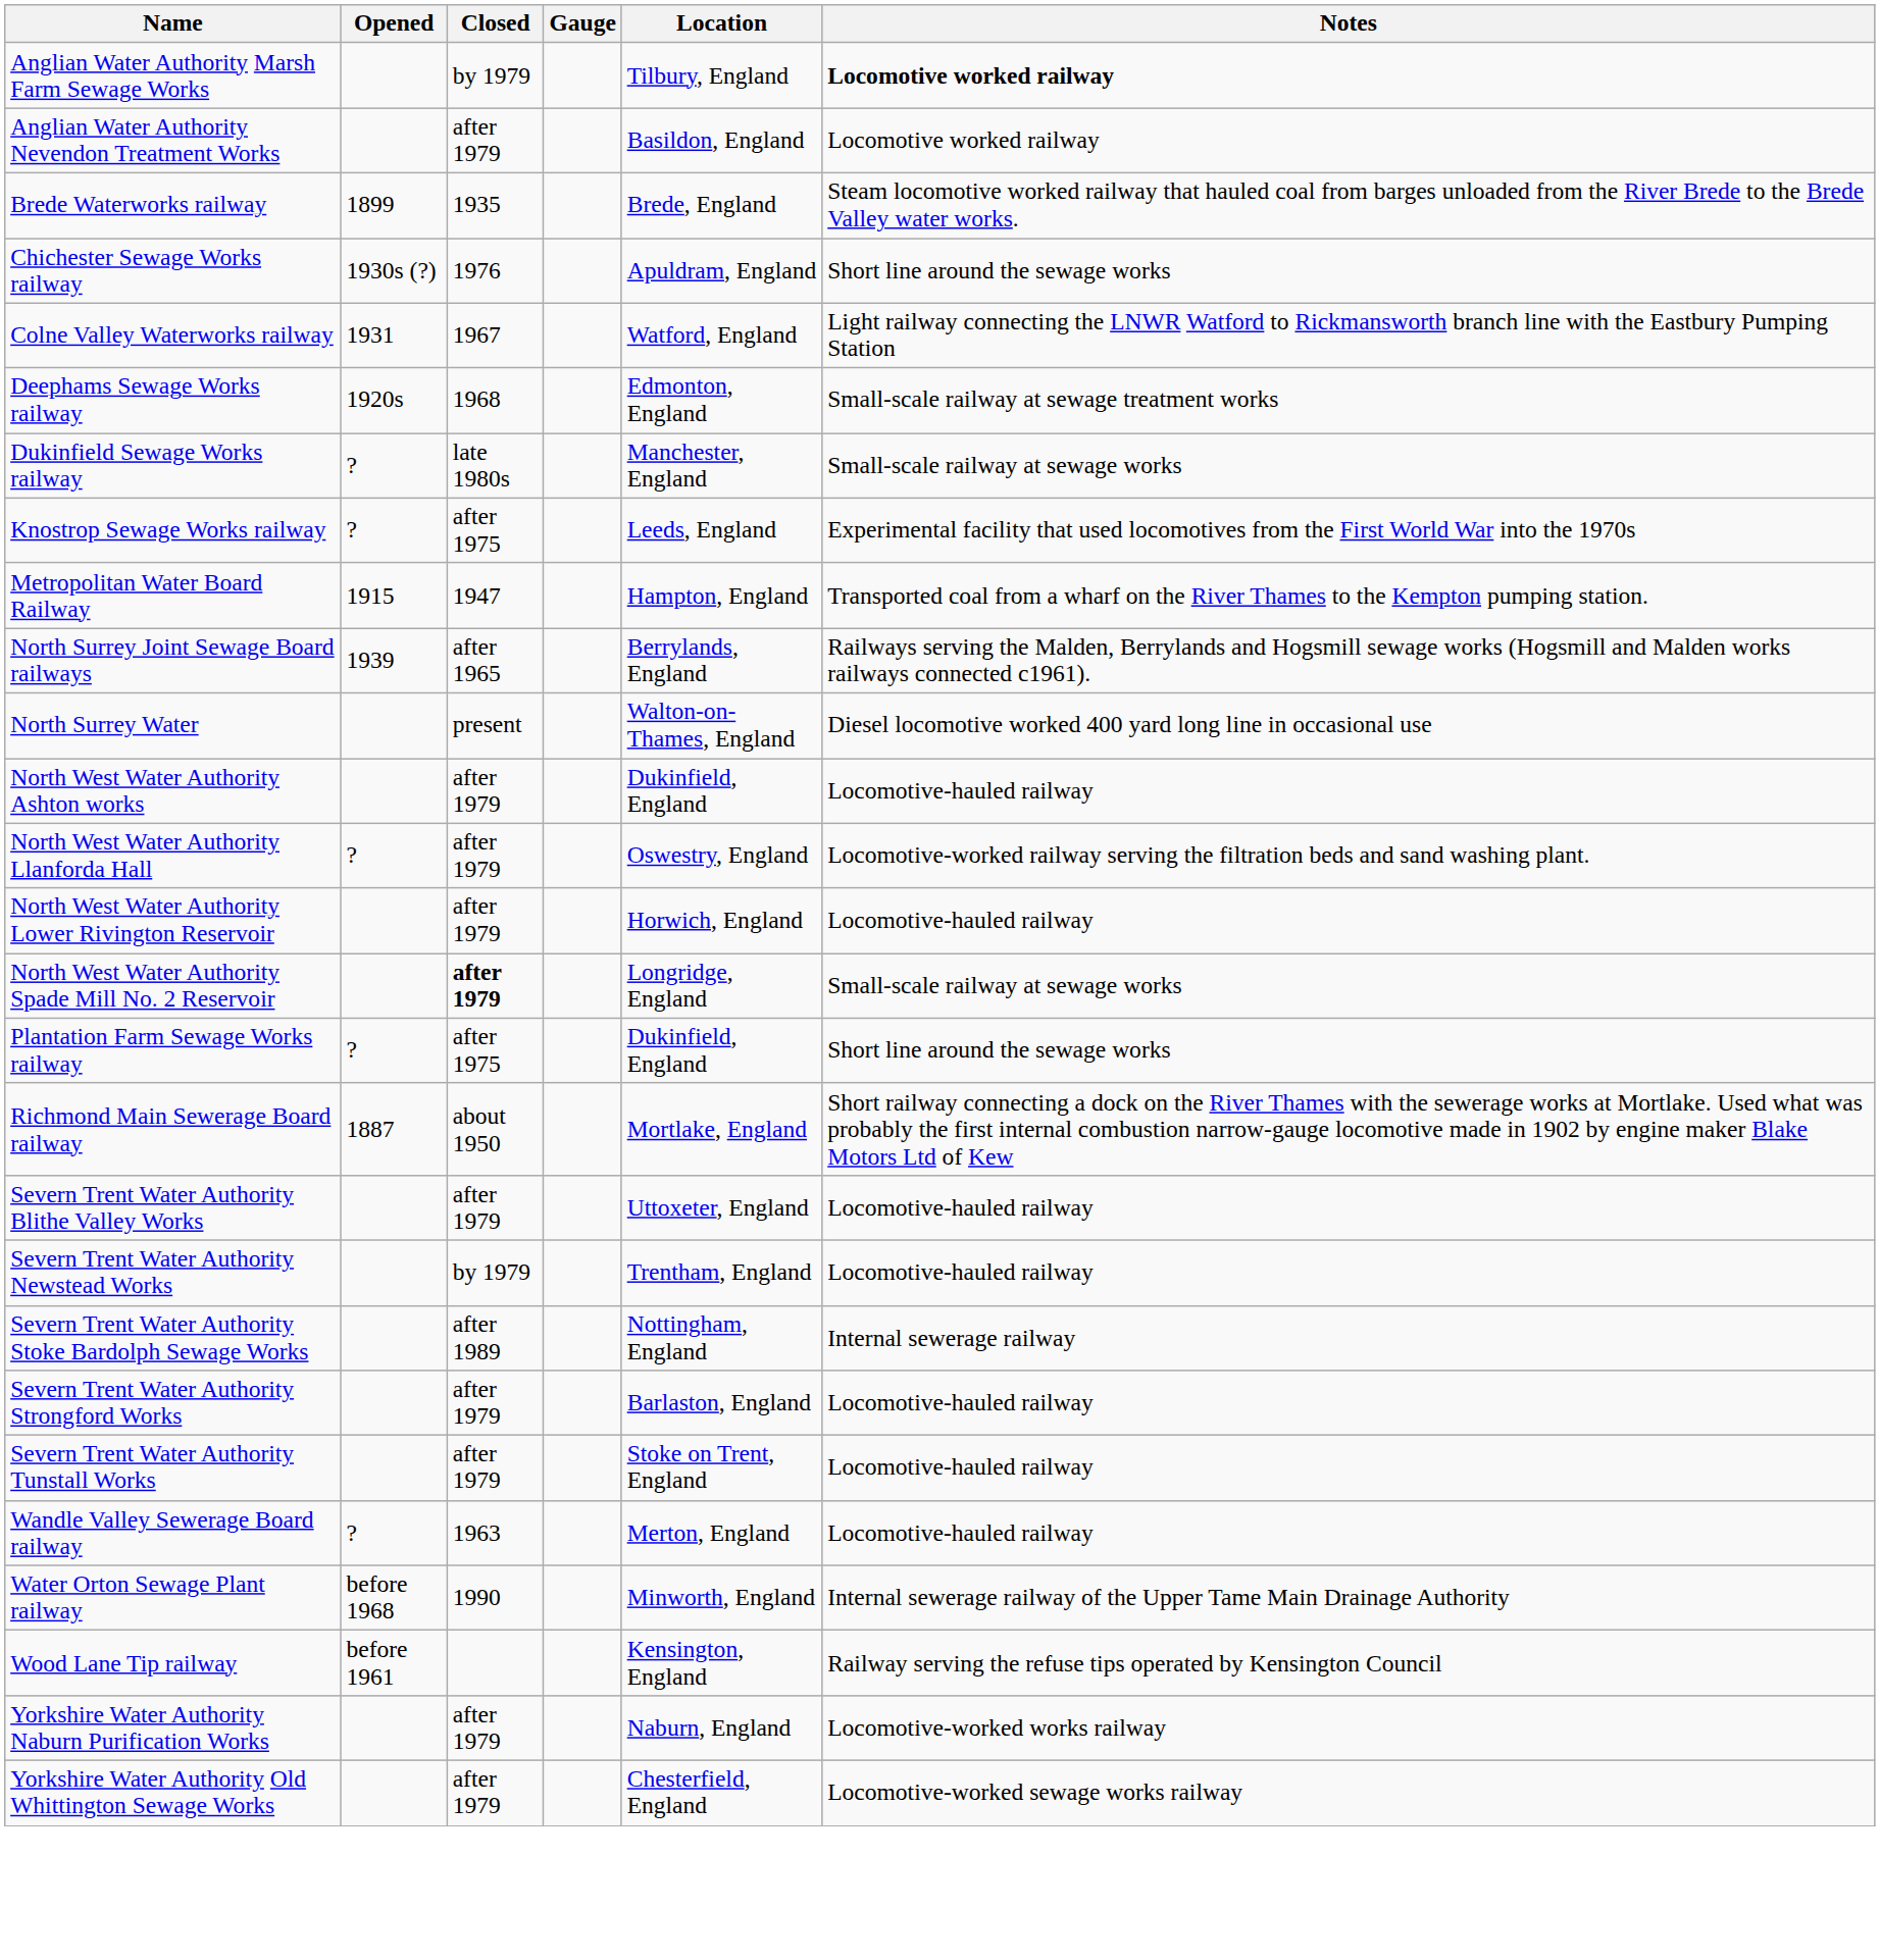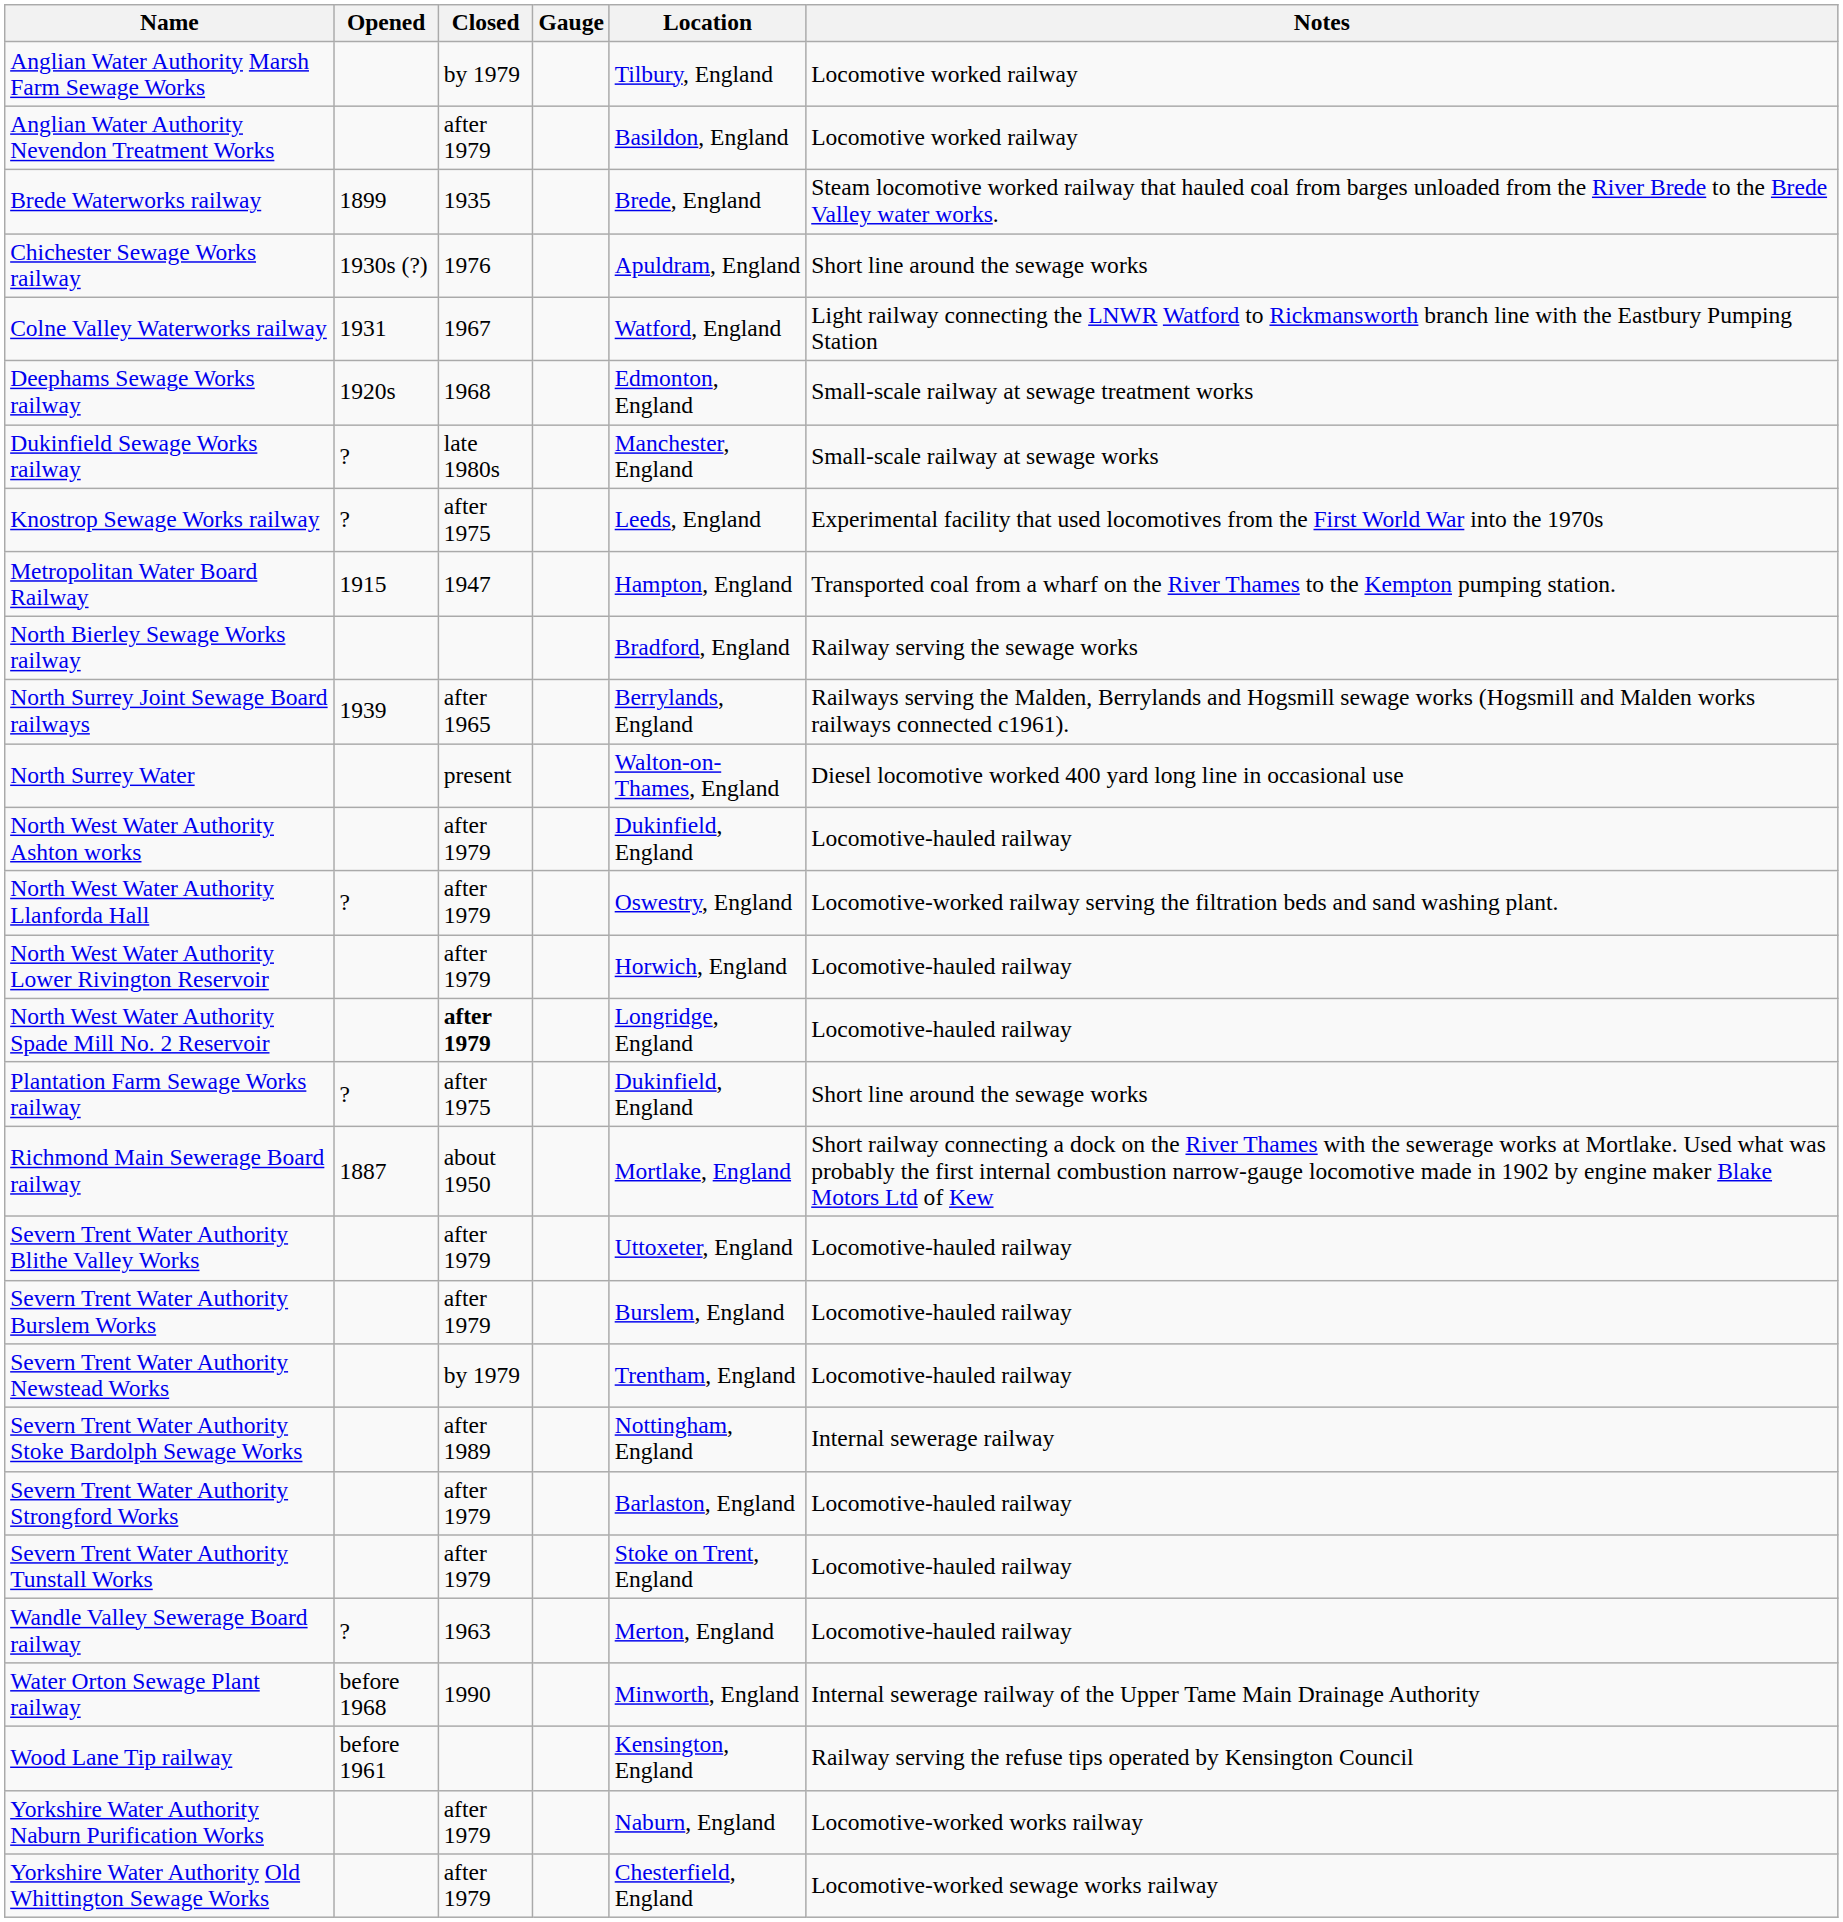Anglian Water Authority Marsh Farm Sewage Works | Notes: bold -> normal
+ row: North Bierley Sewage Works railway | Bradford, England | Railway serving the sewage works
North West Water Authority Spade Mill No. 2 Reservoir | Notes: Small-scale railway at sewage works -> Locomotive-hauled railway
+ row: Severn Trent Water Authority Burslem Works | after 1979 | Burslem, England | Locomotive-hauled railway
